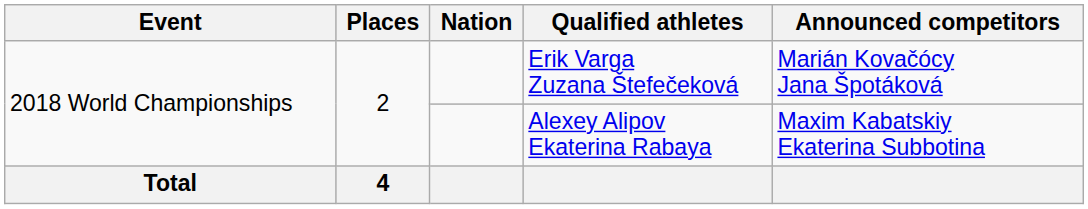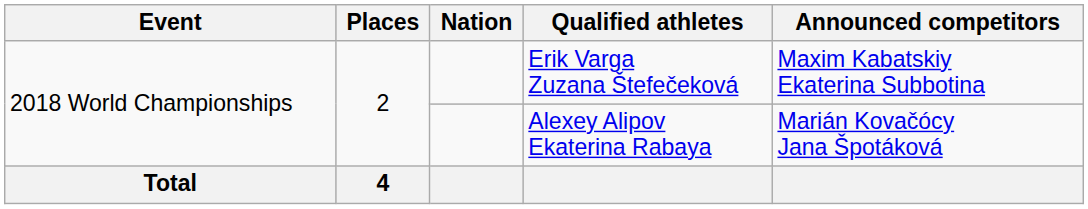Erik Varga Zuzana Štefečeková | Announced competitors: Marián Kovačócy Jana Špotáková -> Maxim Kabatskiy Ekaterina Subbotina
Alexey Alipov Ekaterina Rabaya | Announced competitors: Maxim Kabatskiy Ekaterina Subbotina -> Marián Kovačócy Jana Špotáková
